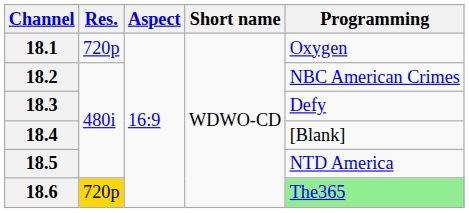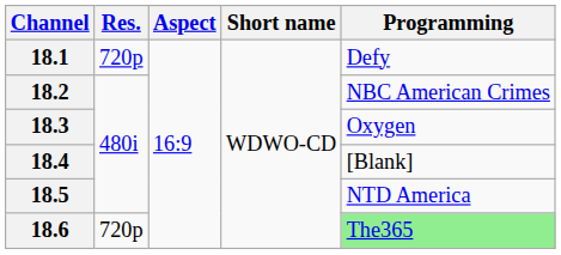18.1 | Programming: Oxygen -> Defy
18.3 | Programming: Defy -> Oxygen
18.6 | Res.: gold background -> no background
